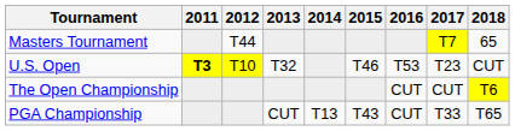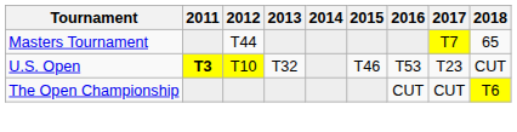- row: PGA Championship | CUT | T13 | T43 | CUT | T33 | T65
